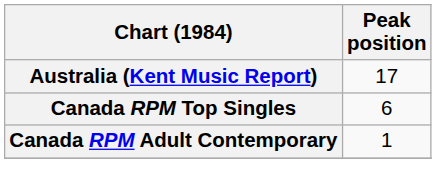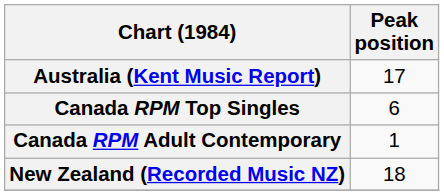+ row: New Zealand (Recorded Music NZ) | 18
